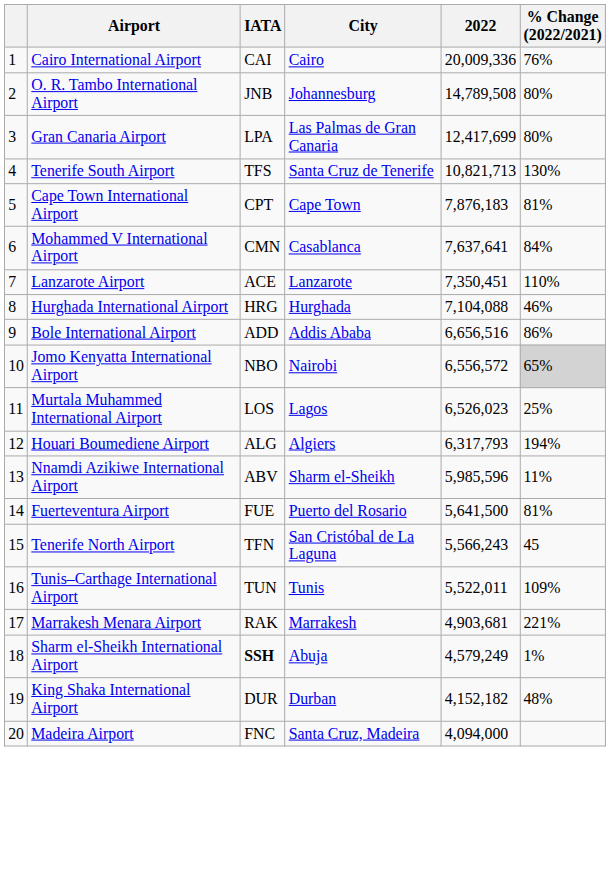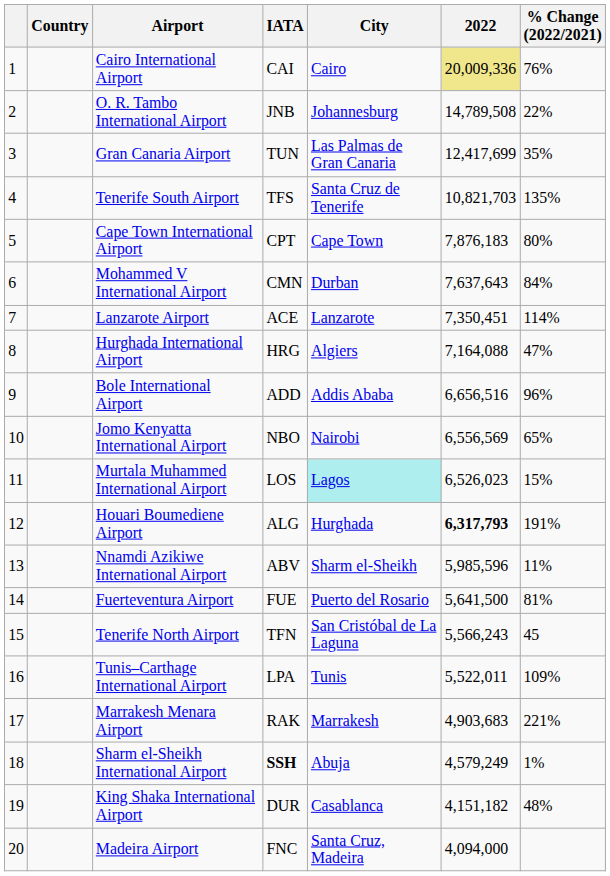+ column: Country
Cairo International Airport | 2022: no background -> khaki background
O. R. Tambo International Airport | % Change (2022/2021): 80% -> 22%
Gran Canaria Airport | IATA: LPA -> TUN
Gran Canaria Airport | % Change (2022/2021): 80% -> 35%
Tenerife South Airport | 2022: 10,821,713 -> 10,821,703
Tenerife South Airport | % Change (2022/2021): 130% -> 135%
Cape Town International Airport | % Change (2022/2021): 81% -> 80%
Mohammed V International Airport | City: Casablanca -> Durban
Mohammed V International Airport | 2022: 7,637,641 -> 7,637,643
Lanzarote Airport | % Change (2022/2021): 110% -> 114%
Hurghada International Airport | City: Hurghada -> Algiers
Hurghada International Airport | 2022: 7,104,088 -> 7,164,088
Hurghada International Airport | % Change (2022/2021): 46% -> 47%
Bole International Airport | % Change (2022/2021): 86% -> 96%
Jomo Kenyatta International Airport | 2022: 6,556,572 -> 6,556,569
Jomo Kenyatta International Airport | % Change (2022/2021): lightgrey background -> no background
Murtala Muhammed International Airport | City: no background -> paleturquoise background
Murtala Muhammed International Airport | % Change (2022/2021): 25% -> 15%
Houari Boumediene Airport | City: Algiers -> Hurghada
Houari Boumediene Airport | 2022: normal -> bold
Houari Boumediene Airport | % Change (2022/2021): 194% -> 191%
Tunis–Carthage International Airport | IATA: TUN -> LPA
Marrakesh Menara Airport | 2022: 4,903,681 -> 4,903,683
King Shaka International Airport | City: Durban -> Casablanca
King Shaka International Airport | 2022: 4,152,182 -> 4,151,182
